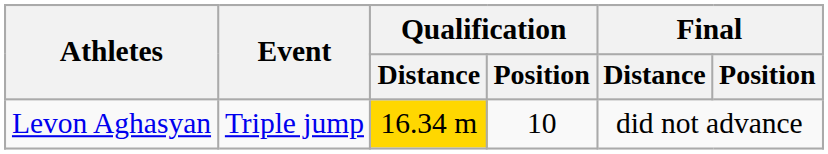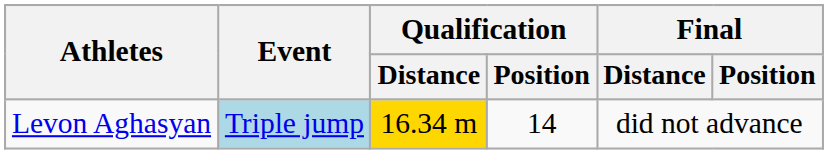Levon Aghasyan | Event: no background -> lightblue background
Levon Aghasyan | Qualification / Position: 10 -> 14
